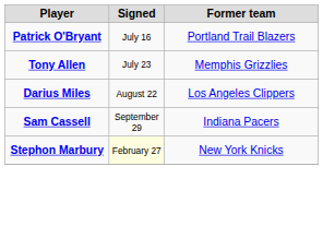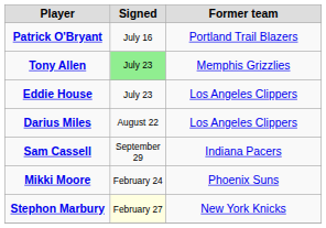Tony Allen | Signed: no background -> lightgreen background
+ row: Eddie House | July 23 | Los Angeles Clippers
+ row: Mikki Moore | February 24 | Phoenix Suns
